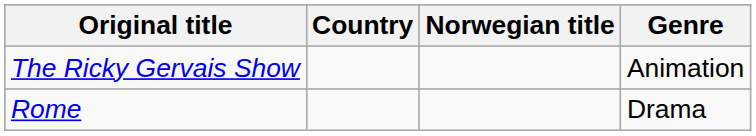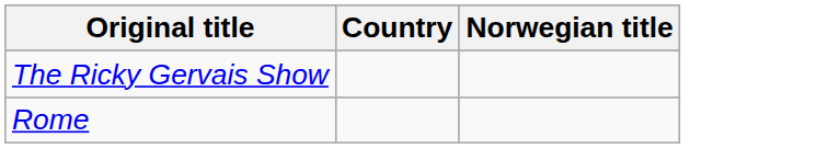- column: Genre | Animation | Drama
